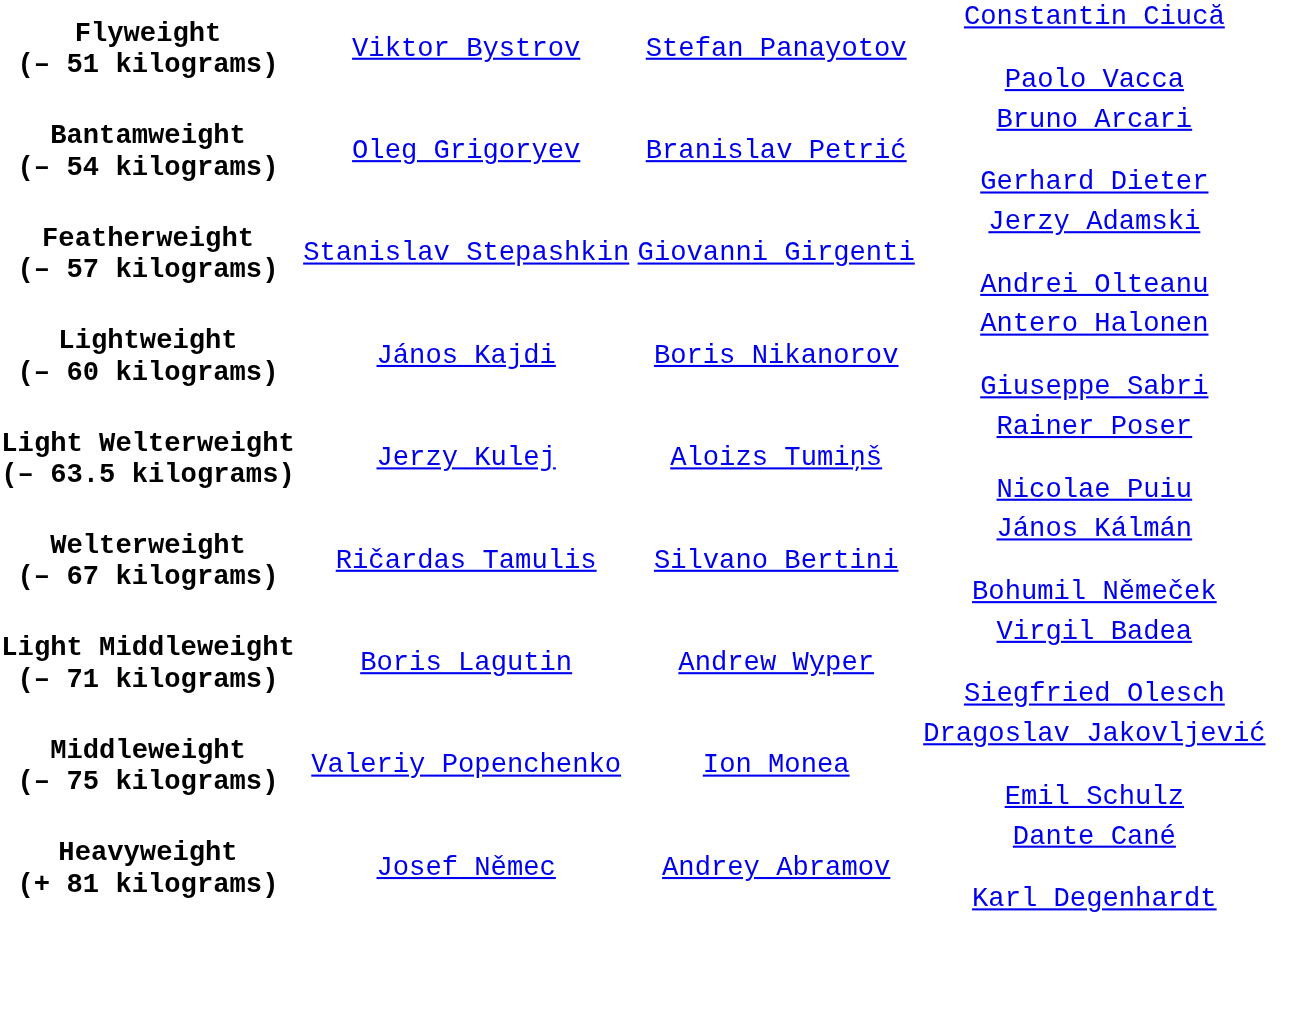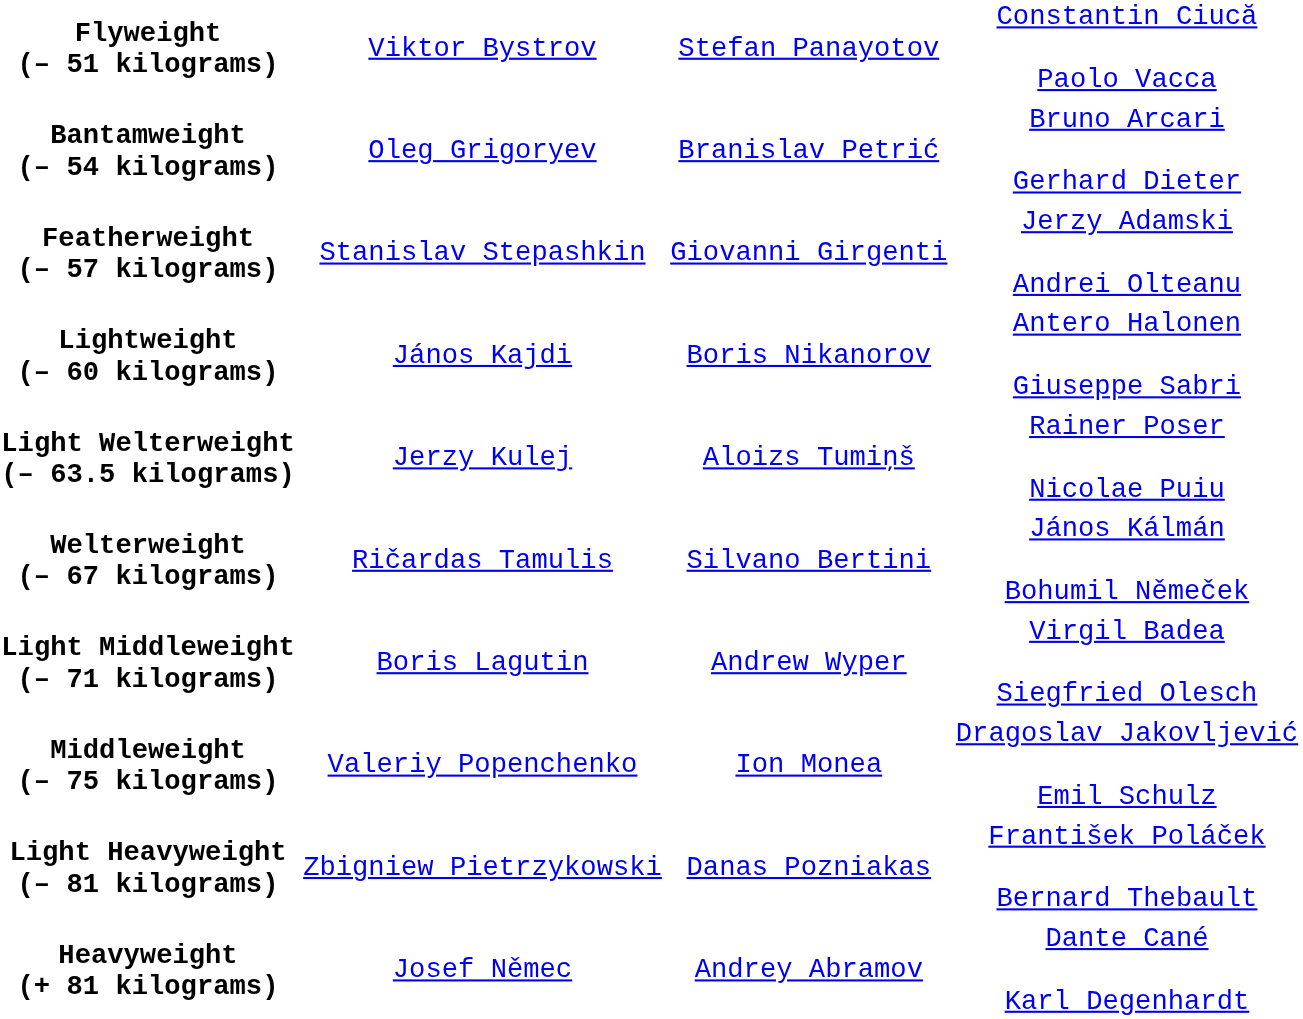+ row: Light Heavyweight (– 81 kilograms) | Zbigniew Pietrzykowski | Danas Pozniakas | František Poláček Bernard Thebault
